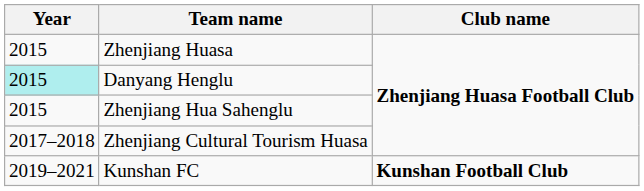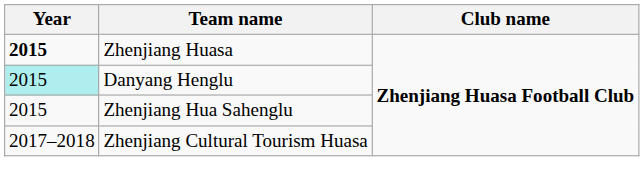Zhenjiang Huasa | Year: normal -> bold
- row: 2019–2021 | Kunshan FC | Kunshan Football Club
